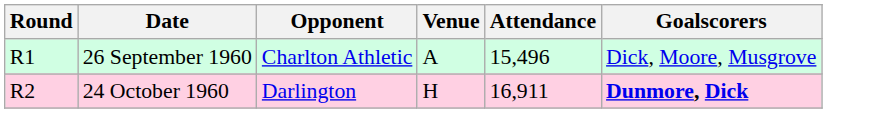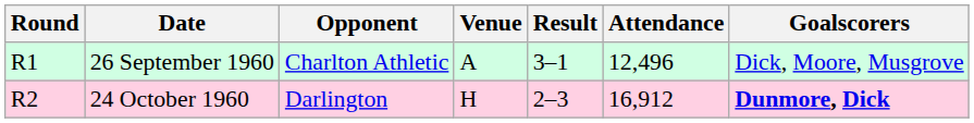+ column: Result | 3–1 | 2–3
26 September 1960 | Attendance: 15,496 -> 12,496
24 October 1960 | Attendance: 16,911 -> 16,912
